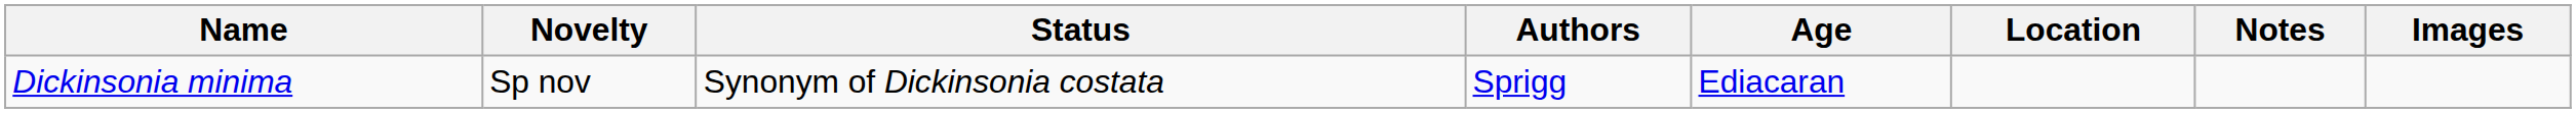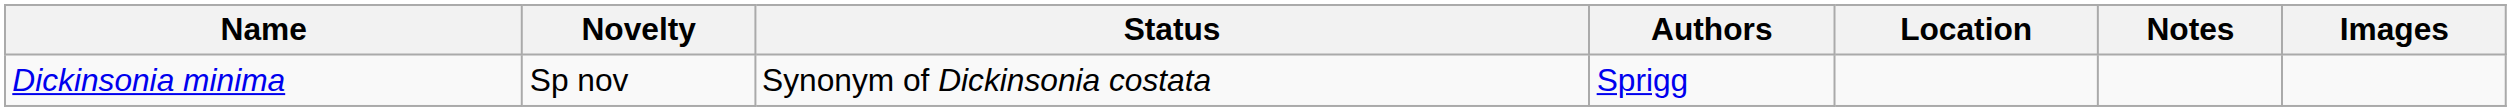- column: Age | Ediacaran
